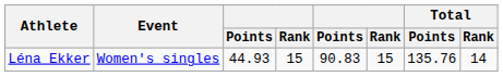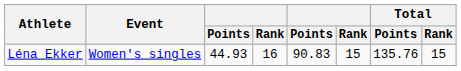Léna Ekker | column 4: 15 -> 16
Léna Ekker | Total / Rank: 14 -> 15
